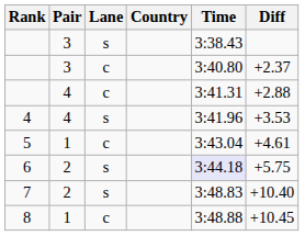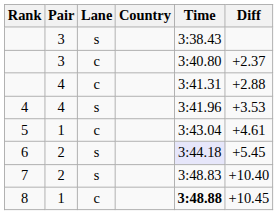6 | Diff: +5.75 -> +5.45
8 | Time: normal -> bold
